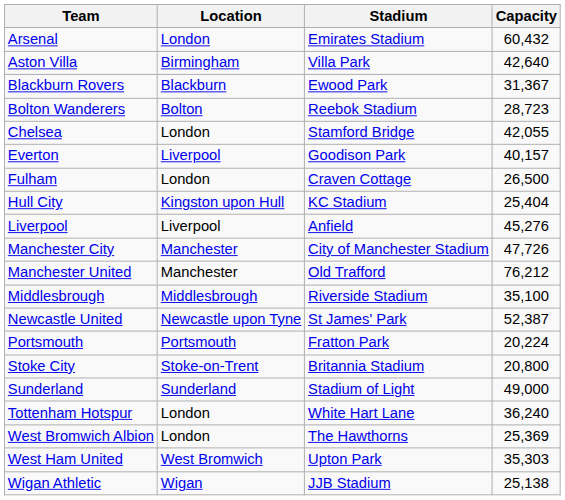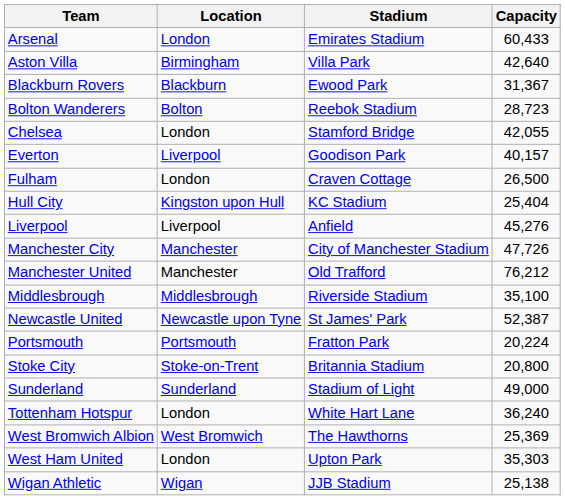Arsenal | Capacity: 60,432 -> 60,433
West Bromwich Albion | Location: London -> West Bromwich
West Ham United | Location: West Bromwich -> London
